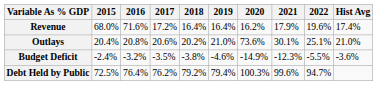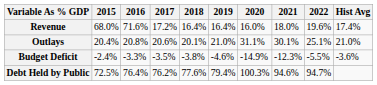Revenue | 2020: 16.2% -> 16.0%
Revenue | 2021: 17.9% -> 18.0%
Outlays | 2018: 20.2% -> 20.1%
Outlays | 2020: 73.6% -> 31.1%
Budget Deficit | 2016: -3.2% -> -3.3%
Debt Held by Public | 2018: 79.2% -> 77.6%
Debt Held by Public | 2021: 99.6% -> 94.6%
